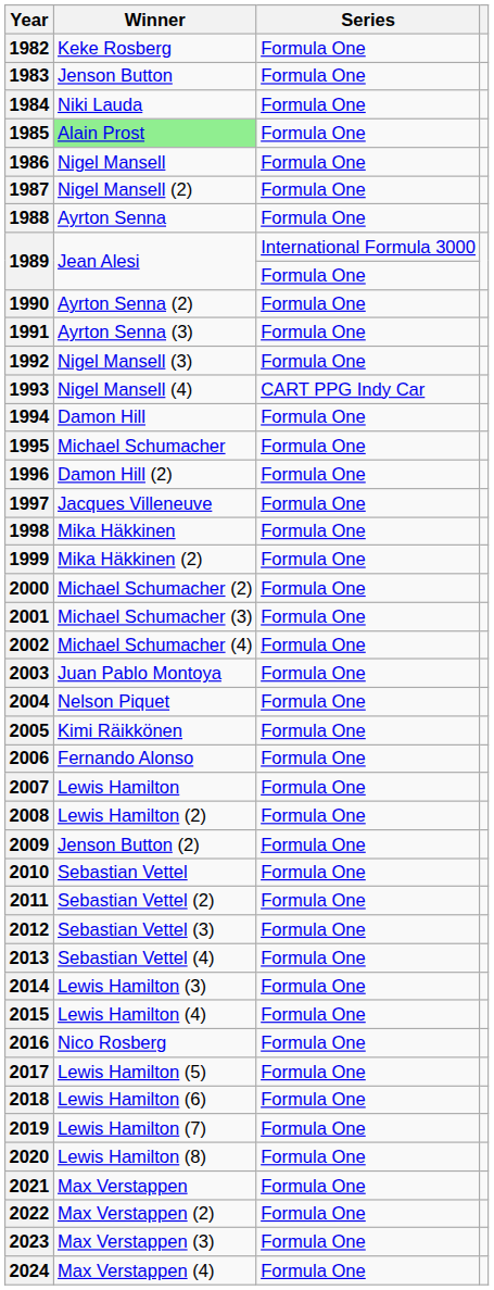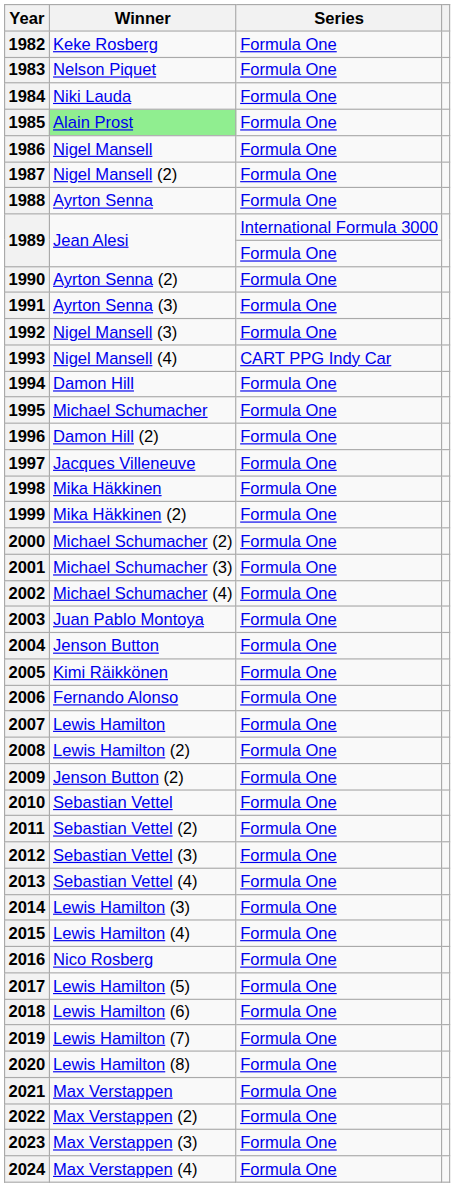1983 | Winner: Jenson Button -> Nelson Piquet
2004 | Winner: Nelson Piquet -> Jenson Button
